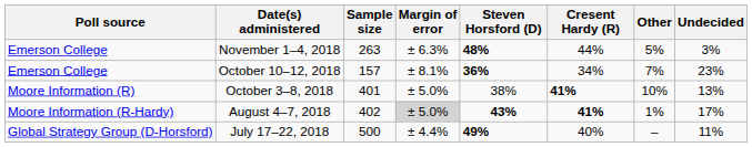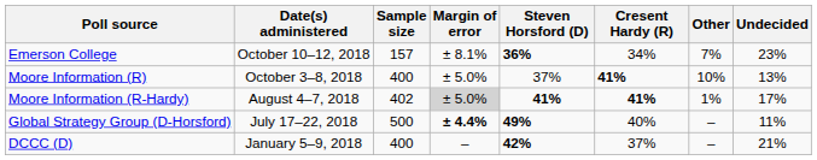- row: Emerson College | November 1–4, 2018 | 263 | ± 6.3% | 48% | 44% | 5% | 3%
October 3–8, 2018 | Sample size: 401 -> 400
October 3–8, 2018 | Steven Horsford (D): 38% -> 37%
August 4–7, 2018 | Steven Horsford (D): 43% -> 41%
July 17–22, 2018 | Margin of error: normal -> bold
+ row: DCCC (D) | January 5–9, 2018 | 400 | – | 42% | 37% | – | 21%
